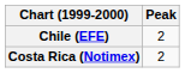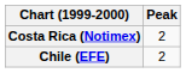rows swapped: Chile (EFE) <-> Costa Rica (Notimex)
